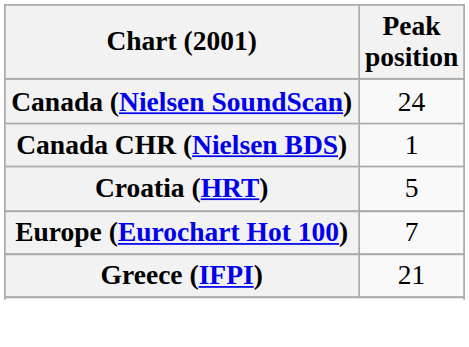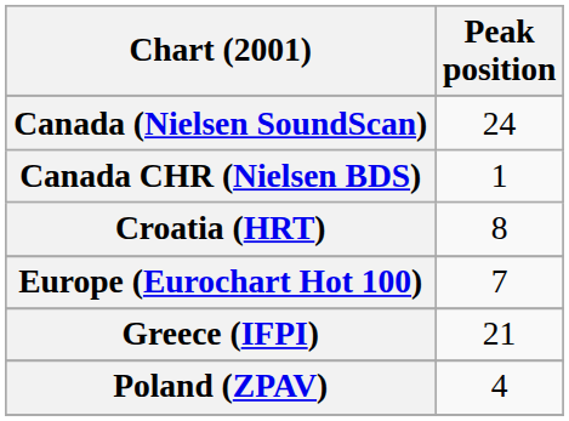Croatia (HRT) | Peak position: 5 -> 8
+ row: Poland (ZPAV) | 4
